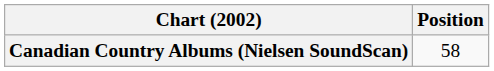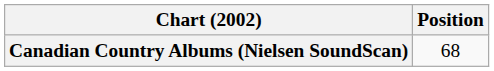Canadian Country Albums (Nielsen SoundScan) | Position: 58 -> 68
